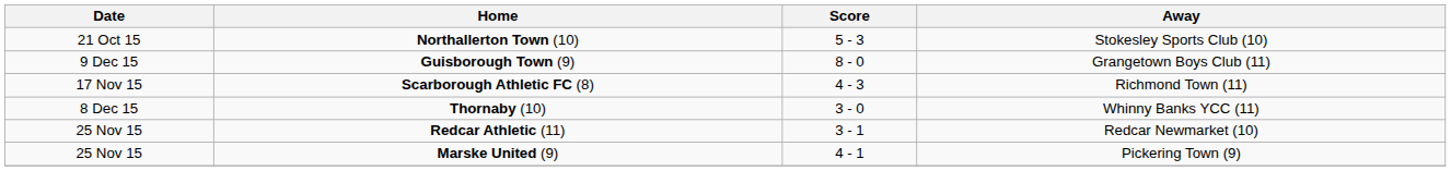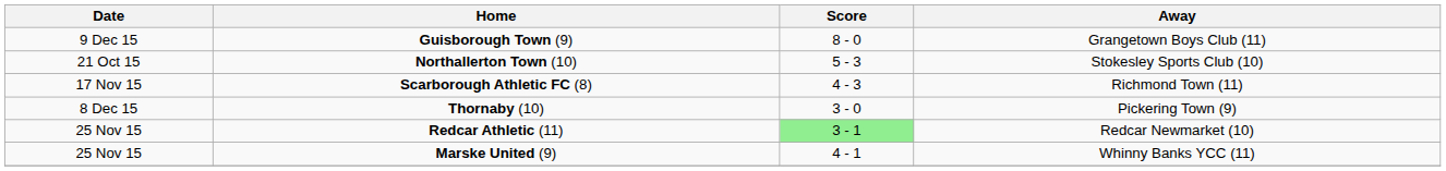rows swapped: Northallerton Town (10) <-> Guisborough Town (9)
Thornaby (10) | Away: Whinny Banks YCC (11) -> Pickering Town (9)
Redcar Athletic (11) | Score: no background -> lightgreen background
Marske United (9) | Away: Pickering Town (9) -> Whinny Banks YCC (11)
